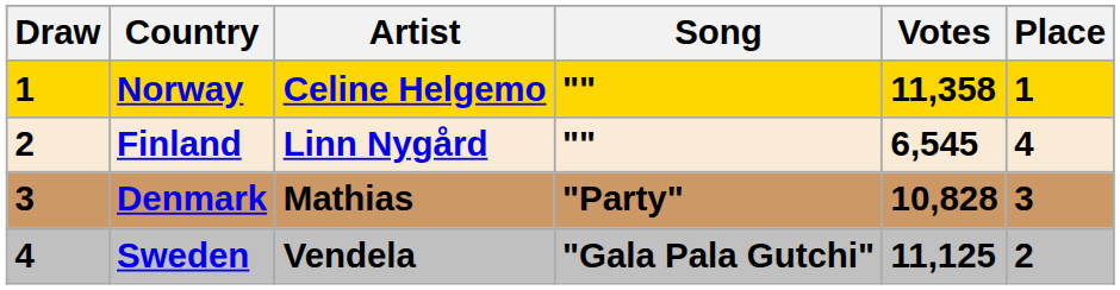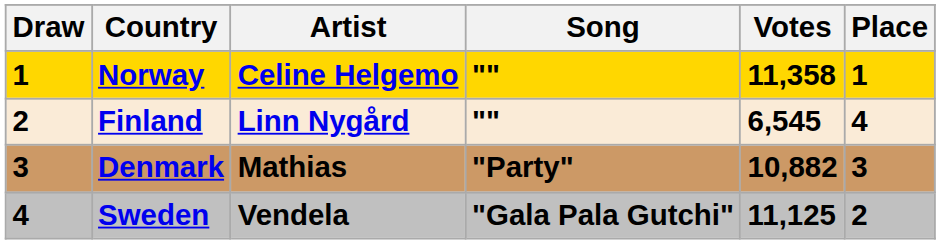Denmark | Votes: 10,828 -> 10,882
